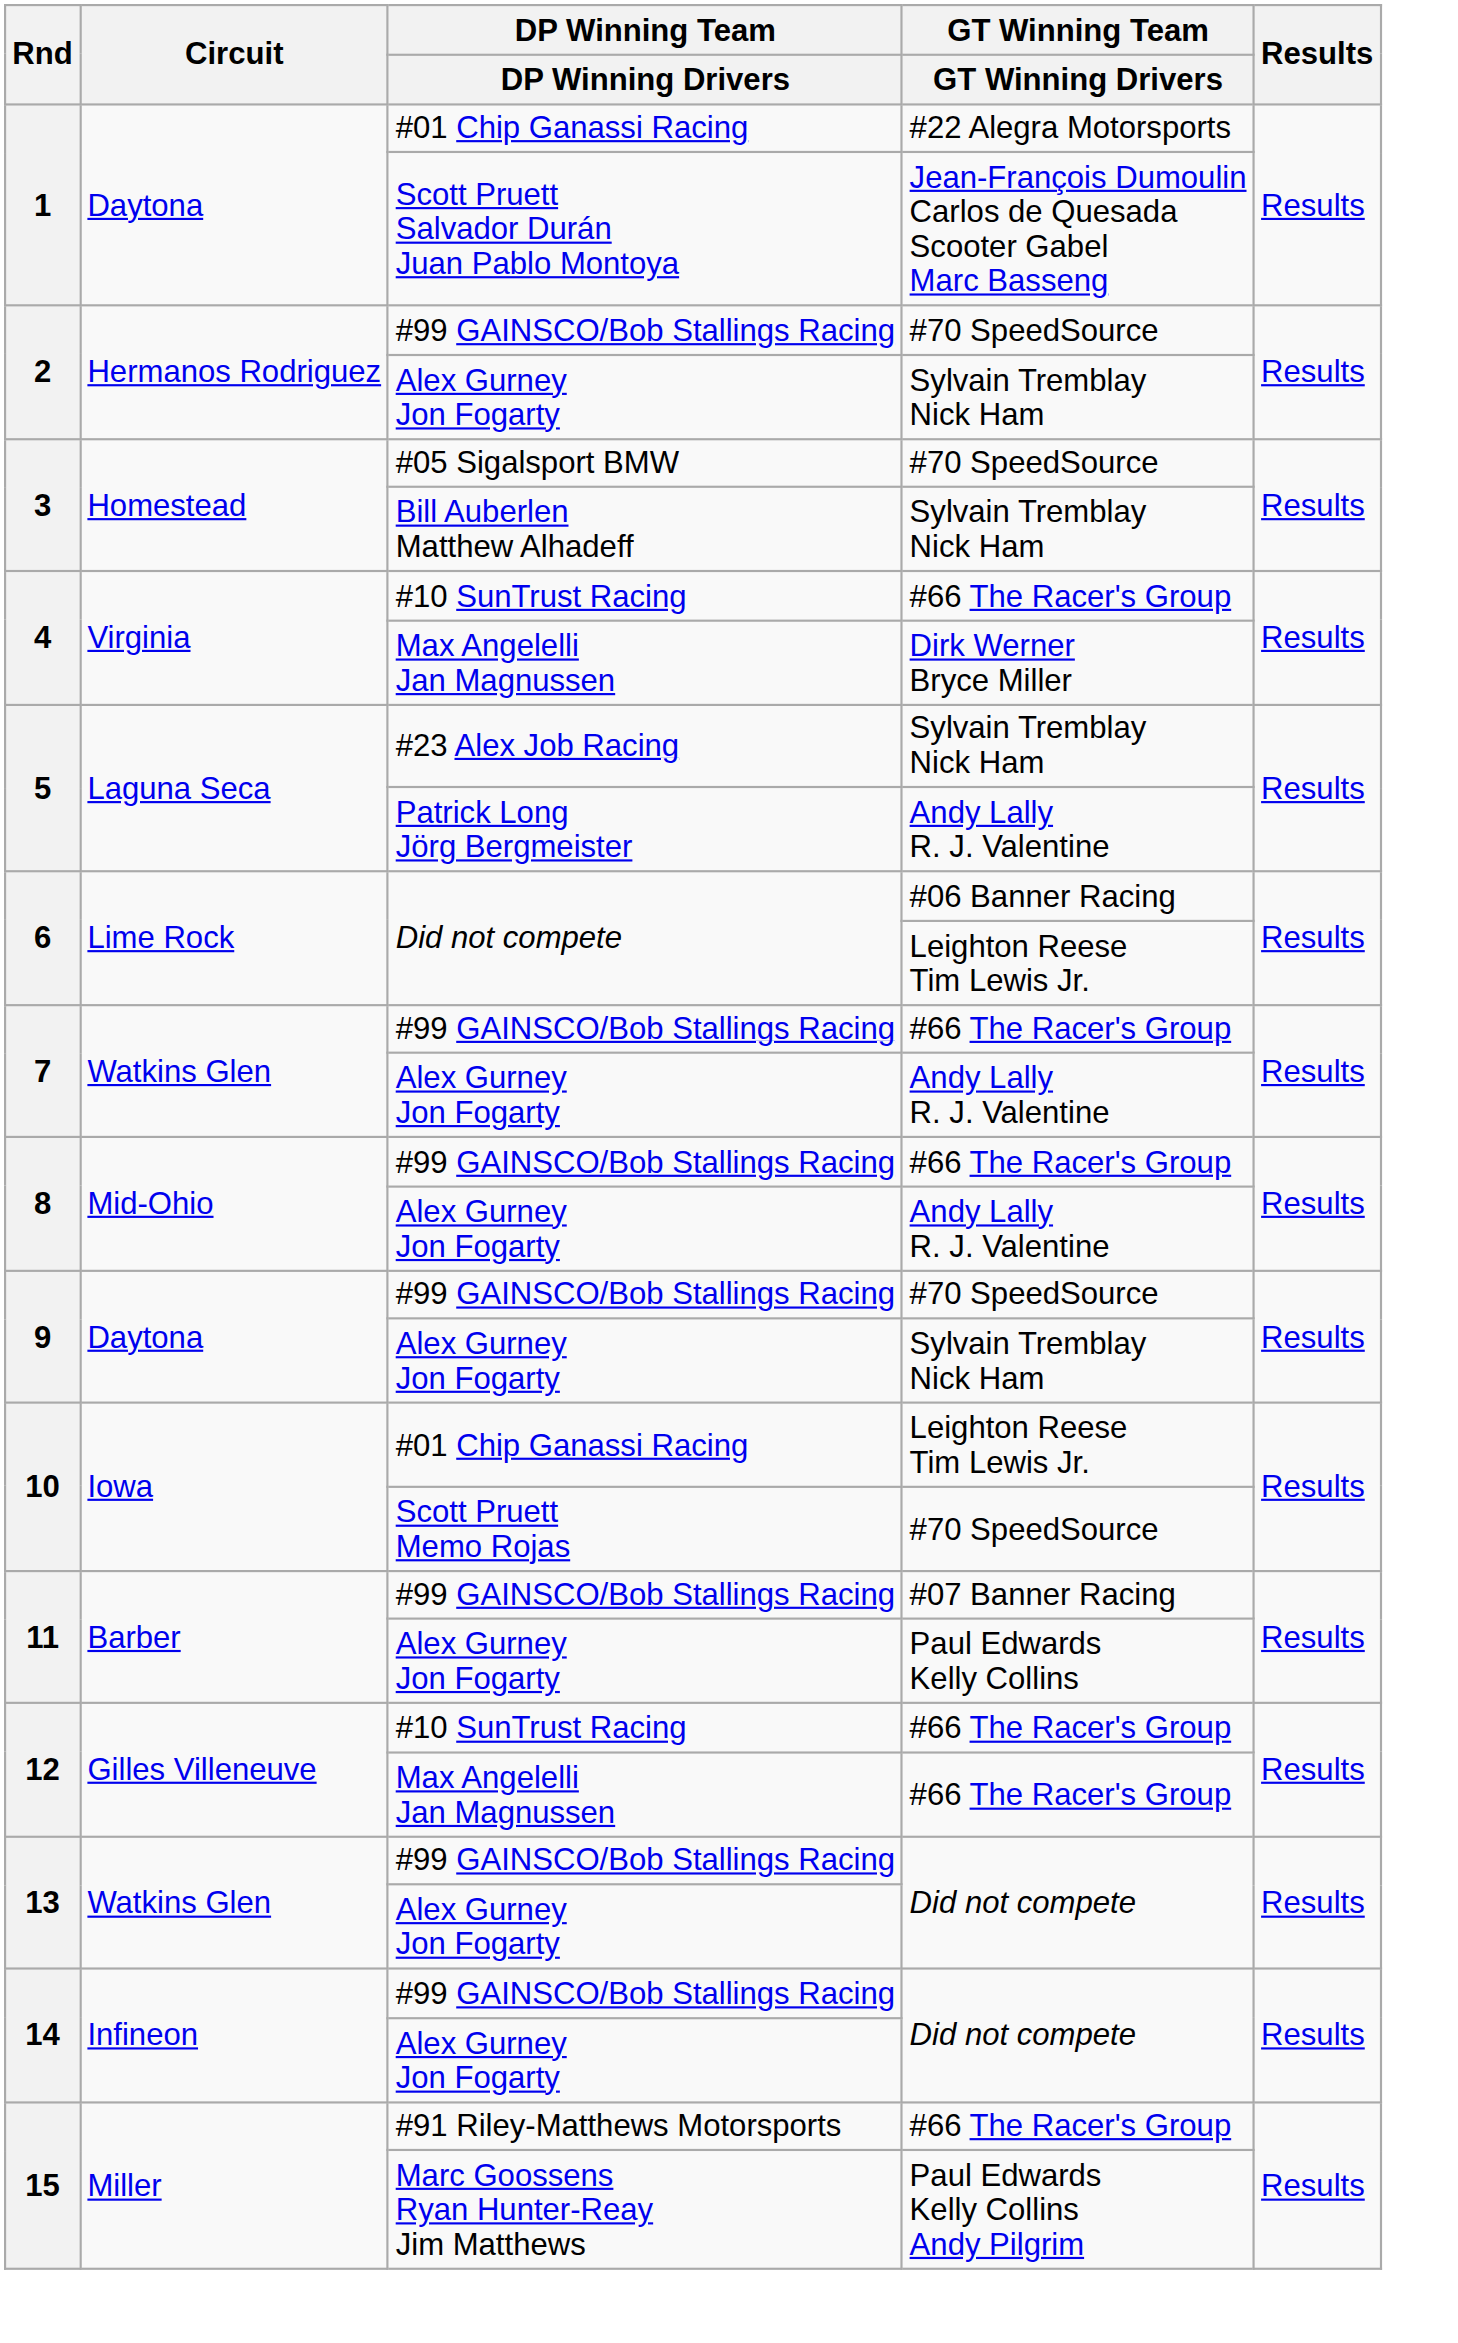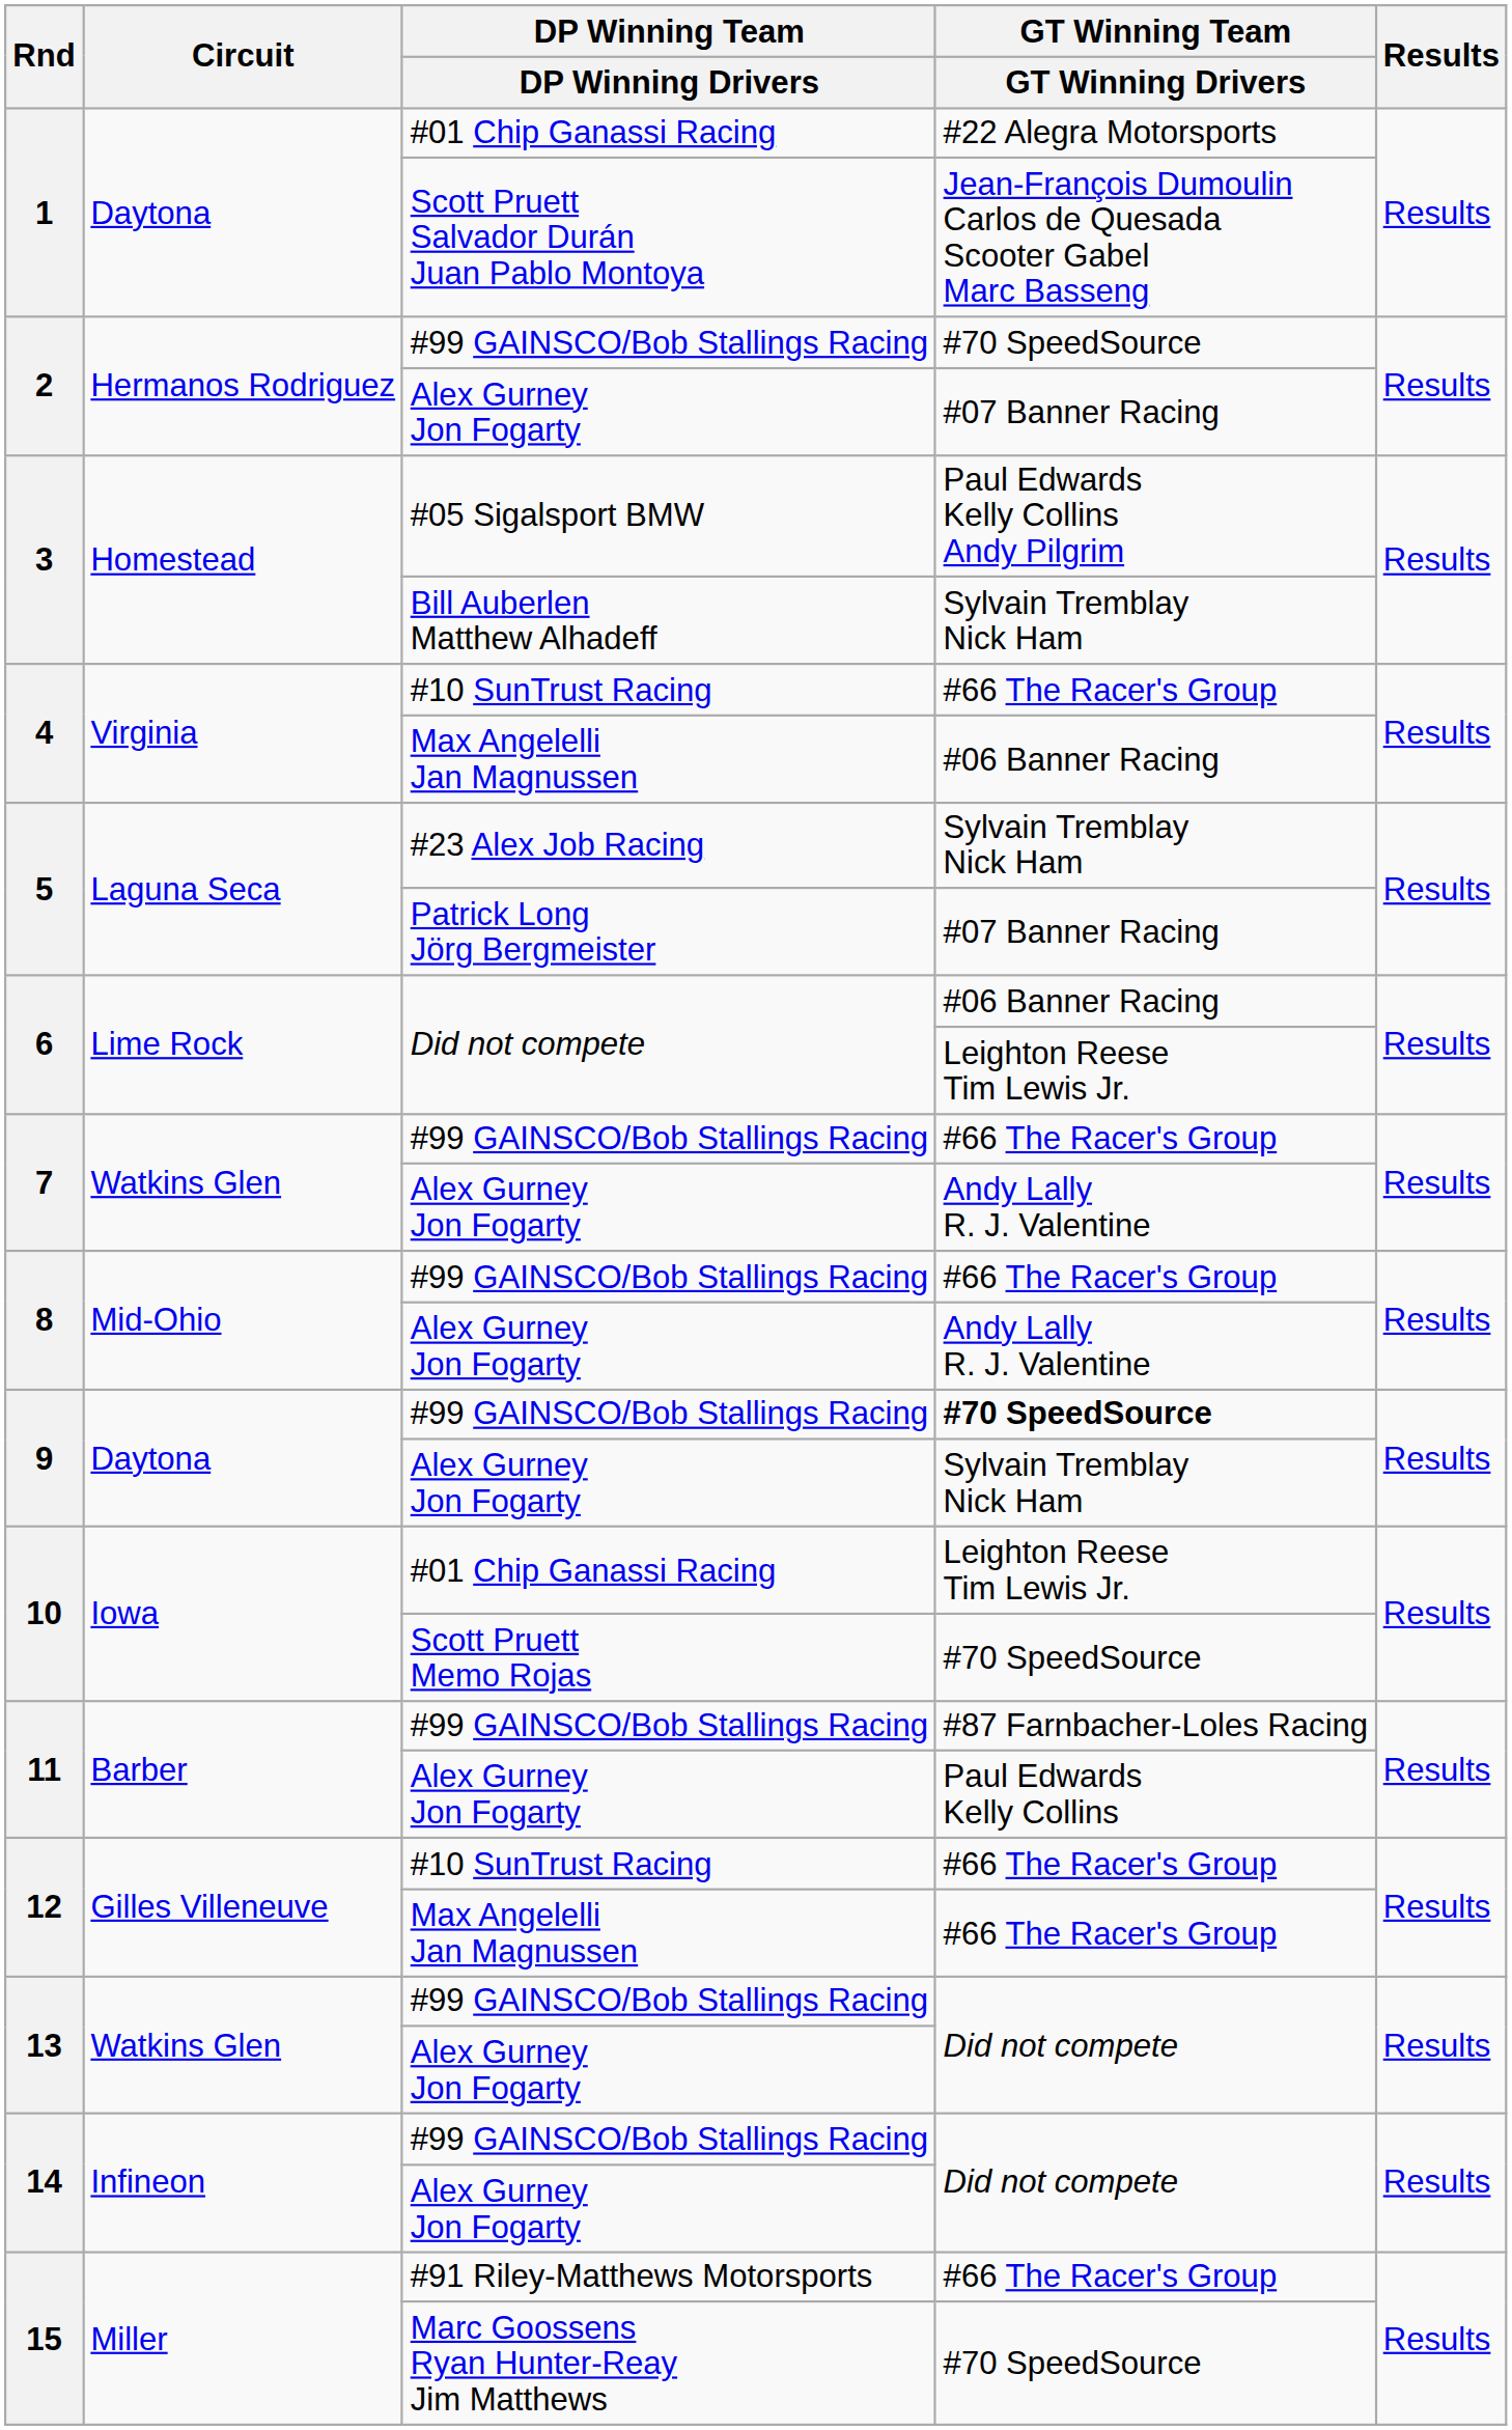2 / Alex Gurney Jon Fogarty | GT Winning Team / GT Winning Drivers: Sylvain Tremblay Nick Ham -> #07 Banner Racing
3 / #05 Sigalsport BMW | GT Winning Team / GT Winning Drivers: #70 SpeedSource -> Paul Edwards Kelly Collins Andy Pilgrim
4 / Max Angelelli Jan Magnussen | GT Winning Team / GT Winning Drivers: Dirk Werner Bryce Miller -> #06 Banner Racing
5 / Patrick Long Jörg Bergmeister | GT Winning Team / GT Winning Drivers: Andy Lally R. J. Valentine -> #07 Banner Racing
9 / #99 GAINSCO/Bob Stallings Racing | GT Winning Team / GT Winning Drivers: normal -> bold
11 / #99 GAINSCO/Bob Stallings Racing | GT Winning Team / GT Winning Drivers: #07 Banner Racing -> #87 Farnbacher-Loles Racing
15 / Marc Goossens Ryan Hunter-Reay Jim Matthews | GT Winning Team / GT Winning Drivers: Paul Edwards Kelly Collins Andy Pilgrim -> #70 SpeedSource
